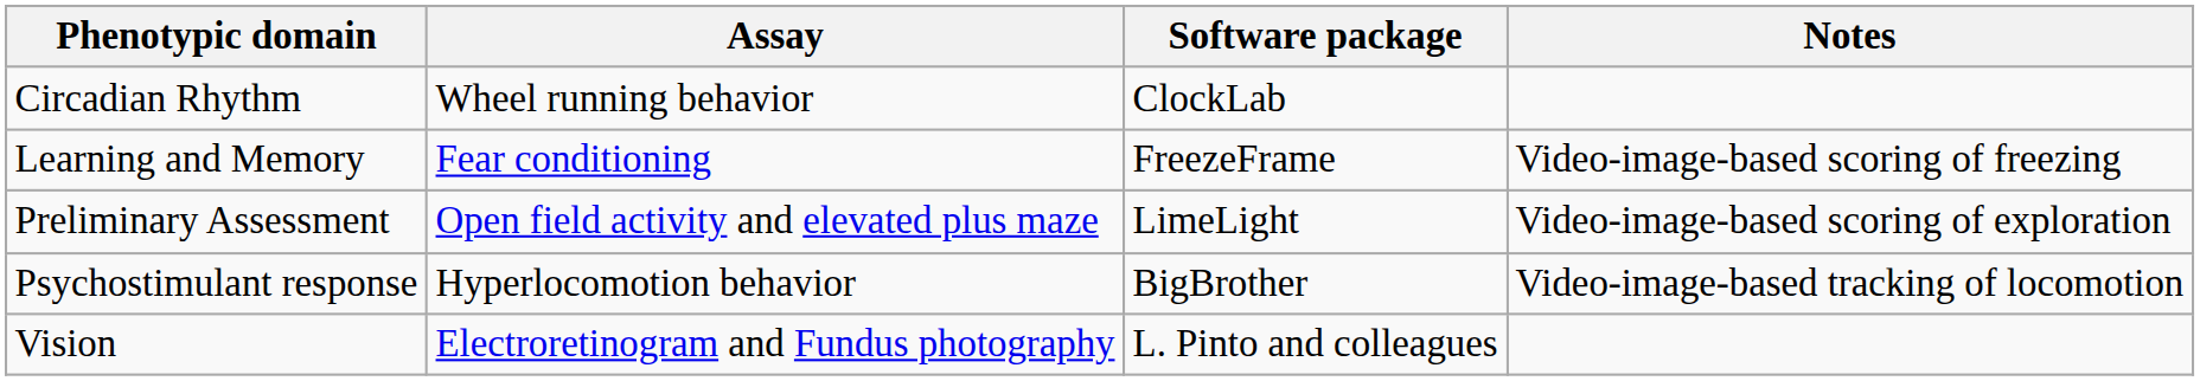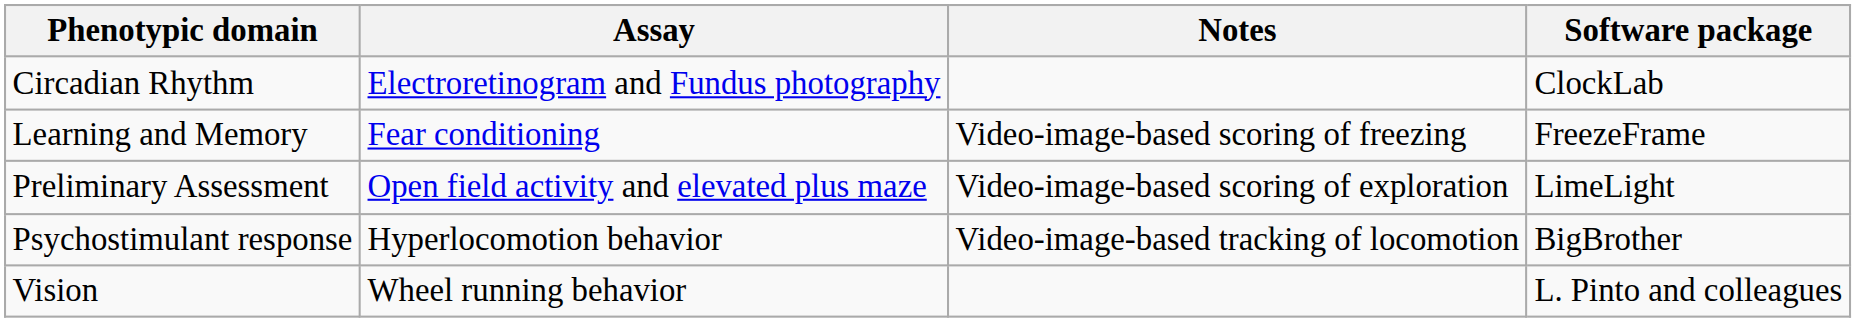columns swapped: Notes <-> Software package
Circadian Rhythm | Assay: Wheel running behavior -> Electroretinogram and Fundus photography
Vision | Assay: Electroretinogram and Fundus photography -> Wheel running behavior
